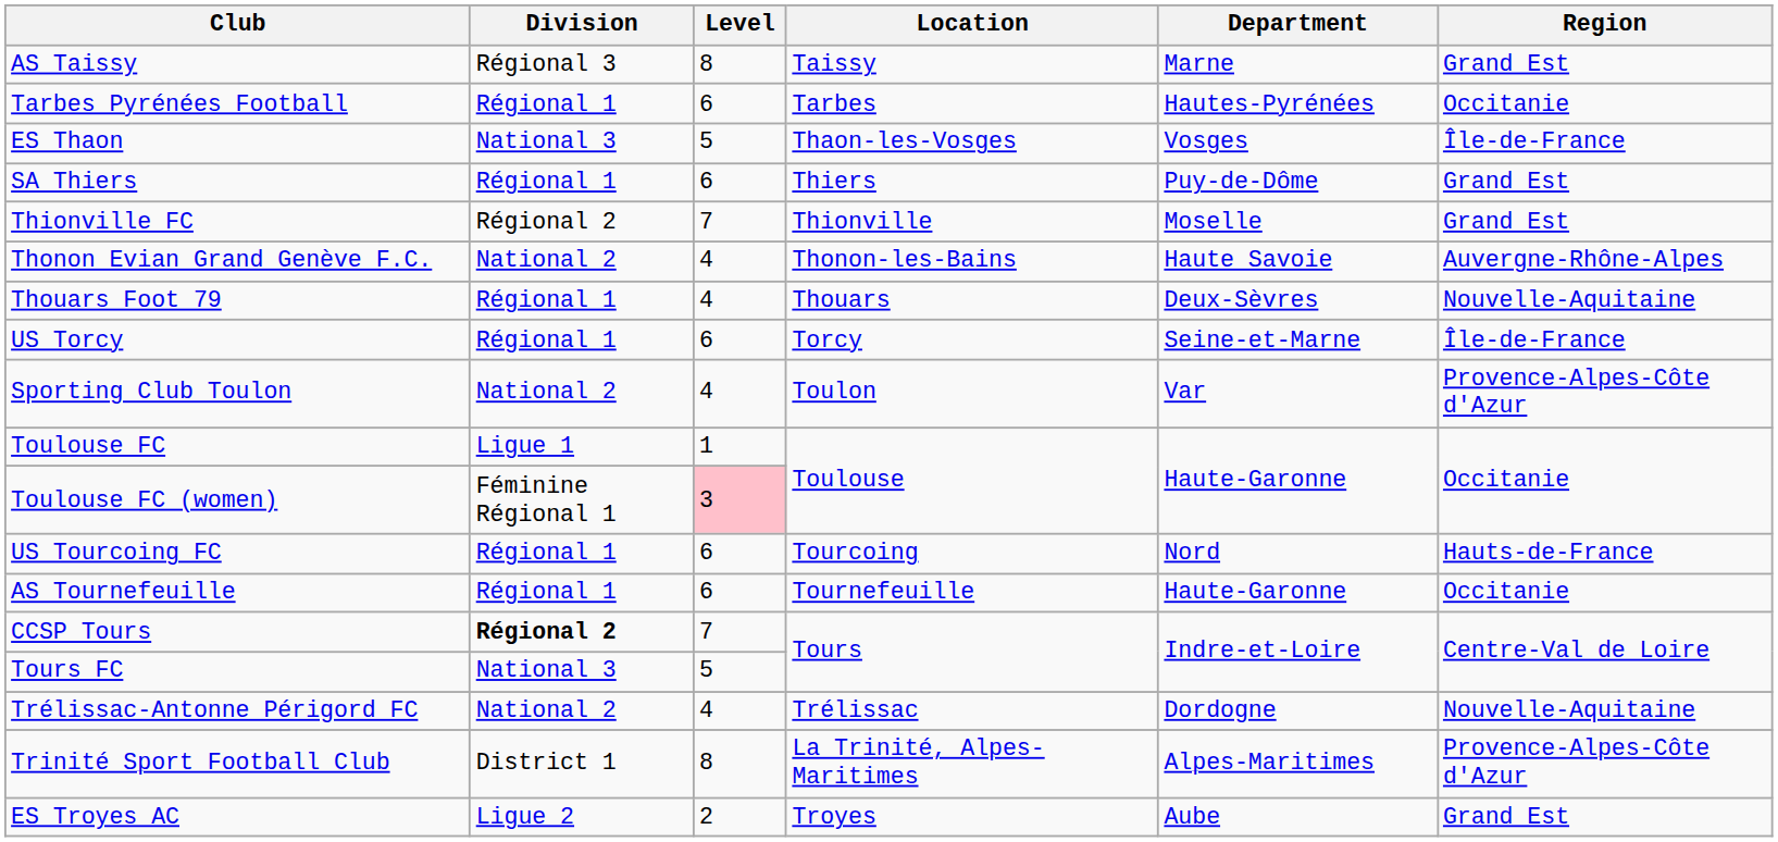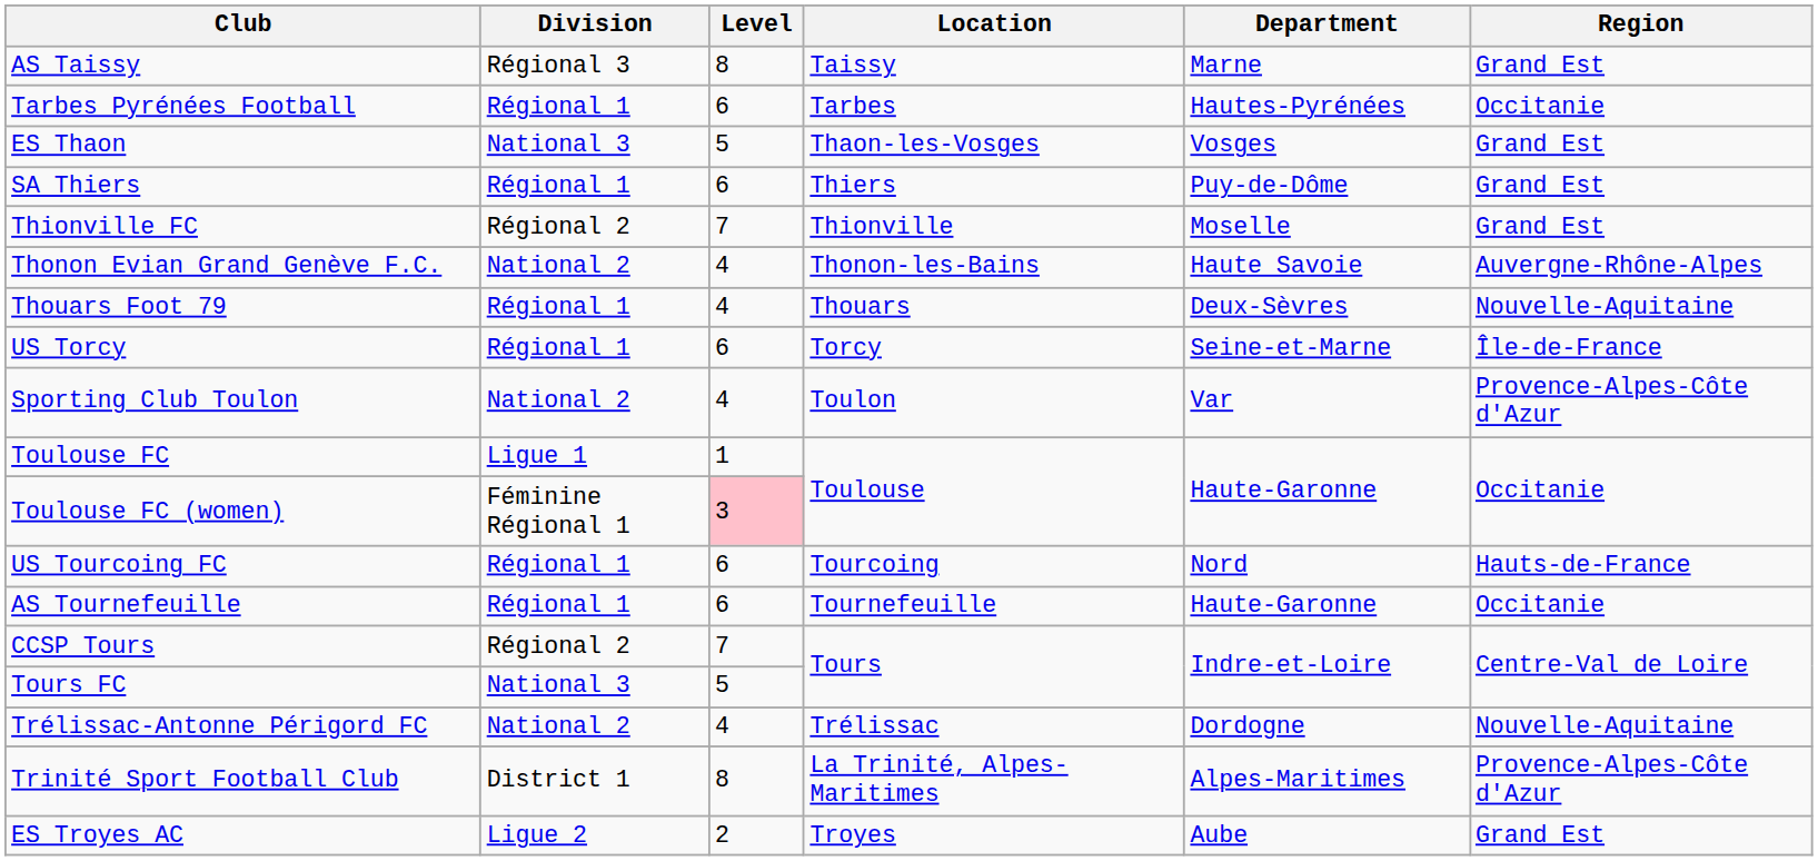ES Thaon | Region: Île-de-France -> Grand Est
CCSP Tours | Division: bold -> normal
